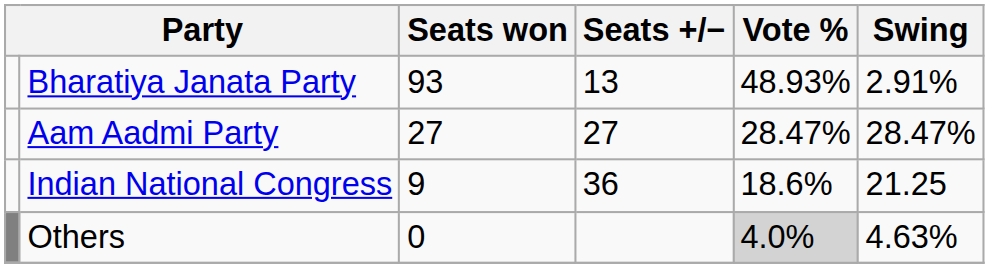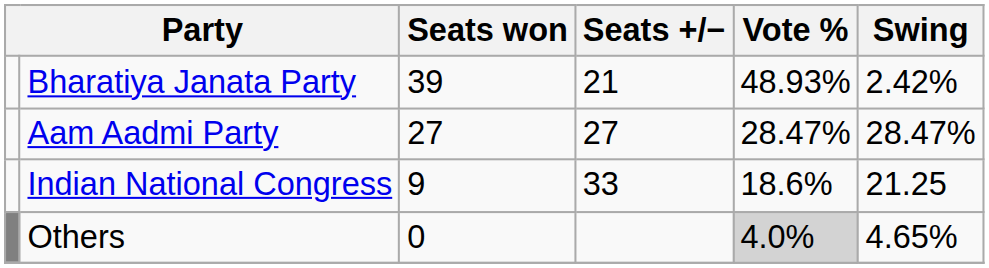Bharatiya Janata Party | Seats won: 93 -> 39
Bharatiya Janata Party | Seats +/−: 13 -> 21
Bharatiya Janata Party | Swing: 2.91% -> 2.42%
Indian National Congress | Seats +/−: 36 -> 33
Others | Swing: 4.63% -> 4.65%
